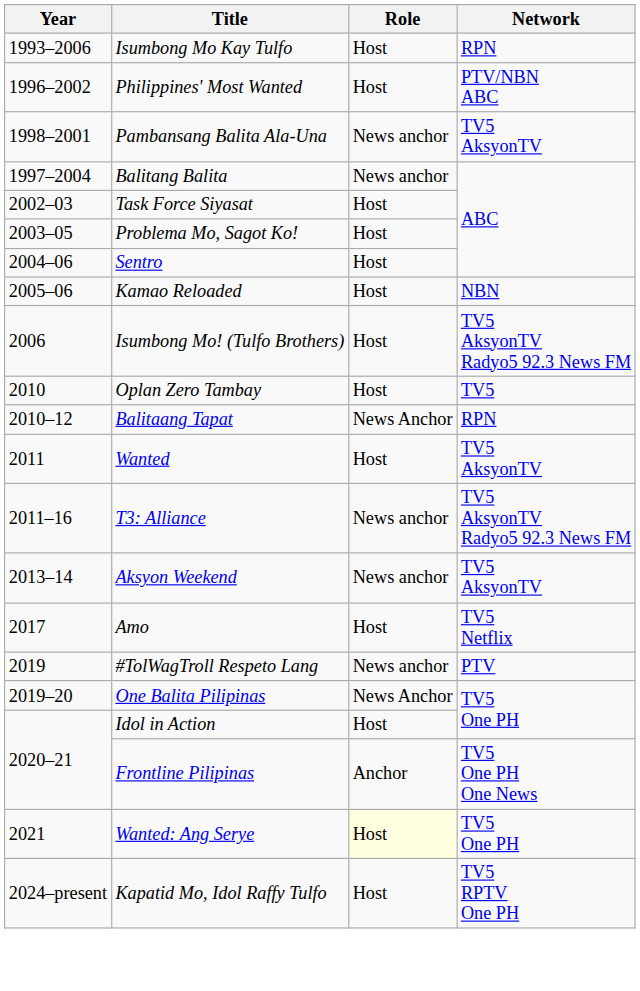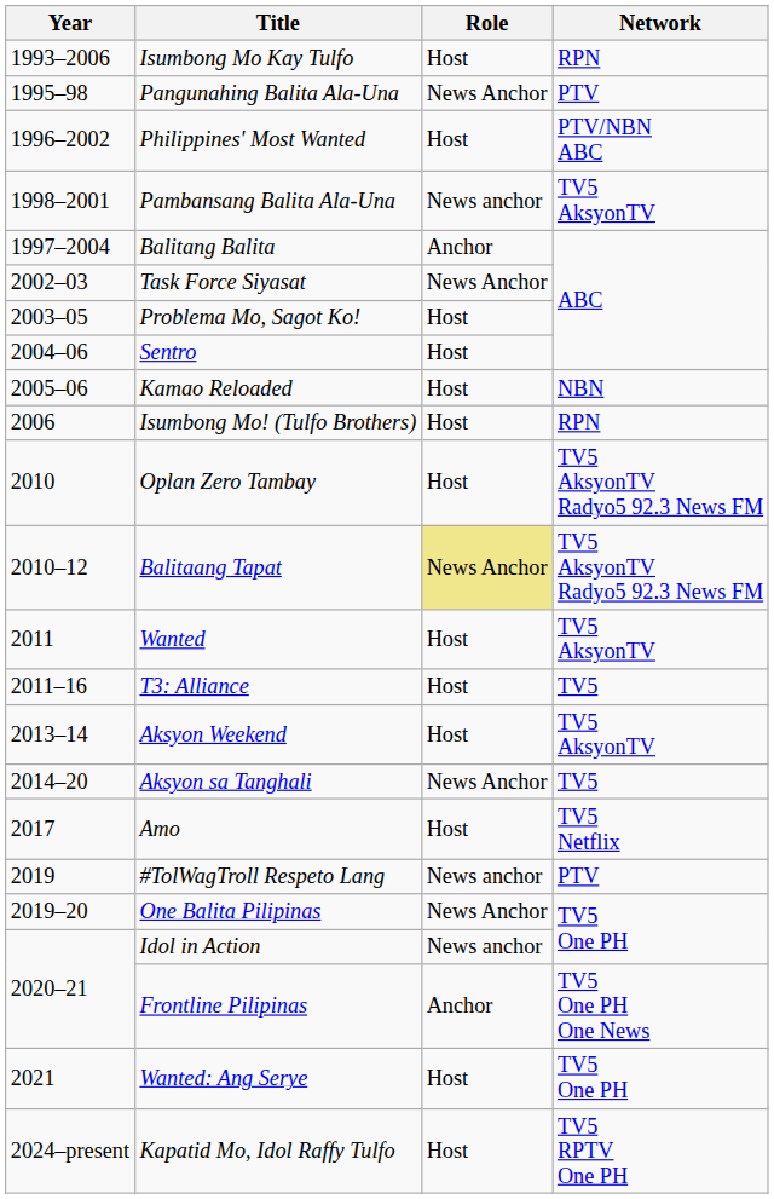+ row: 1995–98 | Pangunahing Balita Ala-Una | News Anchor | PTV
Balitang Balita | Role: News anchor -> Anchor
Task Force Siyasat | Role: Host -> News Anchor
Isumbong Mo! (Tulfo Brothers) | Network: TV5 AksyonTV Radyo5 92.3 News FM -> RPN
Oplan Zero Tambay | Network: TV5 -> TV5 AksyonTV Radyo5 92.3 News FM
Balitaang Tapat | Role: no background -> khaki background
Balitaang Tapat | Network: RPN -> TV5 AksyonTV Radyo5 92.3 News FM
T3: Alliance | Role: News anchor -> Host
T3: Alliance | Network: TV5 AksyonTV Radyo5 92.3 News FM -> TV5
Aksyon Weekend | Role: News anchor -> Host
+ row: 2014–20 | Aksyon sa Tanghali | News Anchor | TV5
Idol in Action | Role: Host -> News anchor
Wanted: Ang Serye | Role: lightyellow background -> no background
